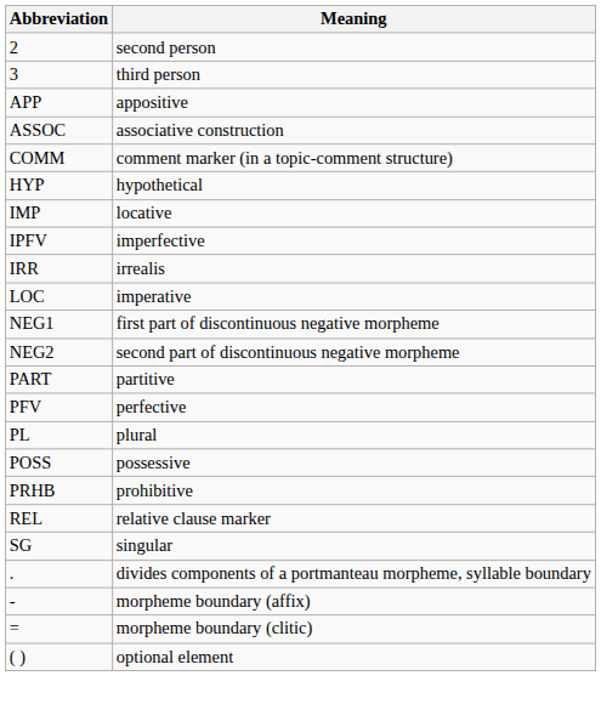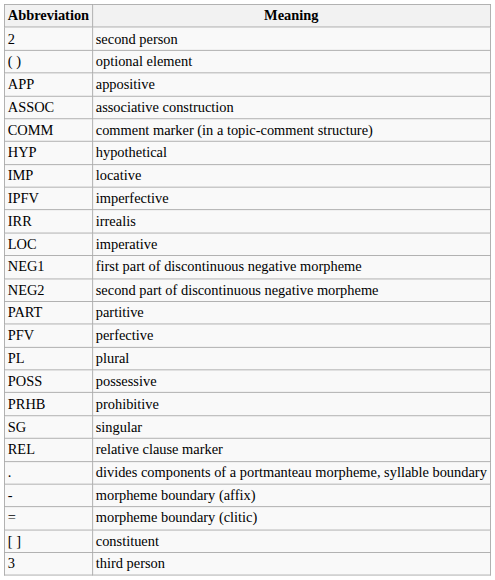rows swapped: 3 <-> ( )
rows swapped: REL <-> SG
+ row: [ ] | constituent
